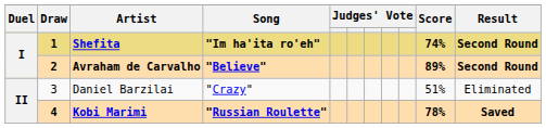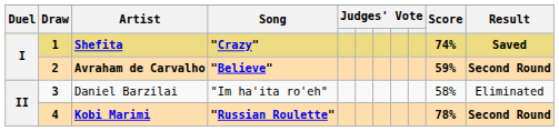Shefita | Song: "Im ha'ita ro'eh" -> "Crazy"
Shefita | Result: Second Round -> Saved
Avraham de Carvalho | Score: 89% -> 59%
Daniel Barzilai | Draw: normal -> bold
Daniel Barzilai | Song: "Crazy" -> "Im ha'ita ro'eh"
Daniel Barzilai | Score: 51% -> 58%
Kobi Marimi | Result: Saved -> Second Round
